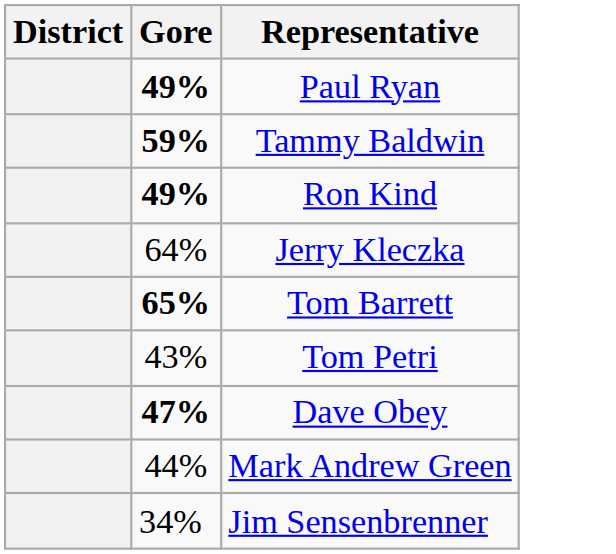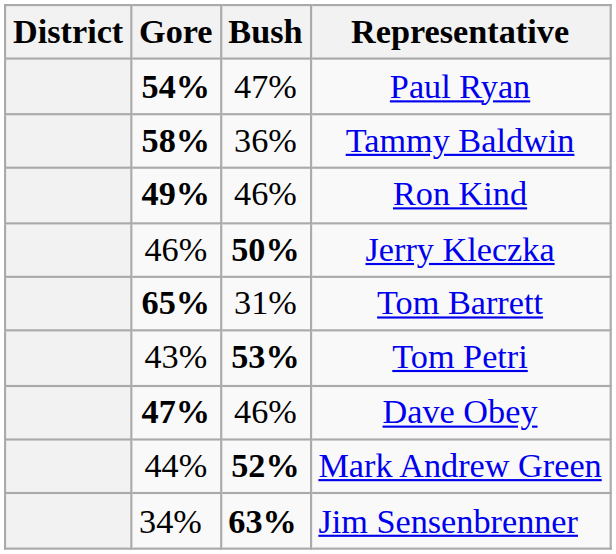+ column: Bush | 47% | 36% | 46% | 50% | 31% | 53% | 46% | 52% | 63%
Paul Ryan | Gore: 49% -> 54%
Tammy Baldwin | Gore: 59% -> 58%
Jerry Kleczka | Gore: 64% -> 46%
